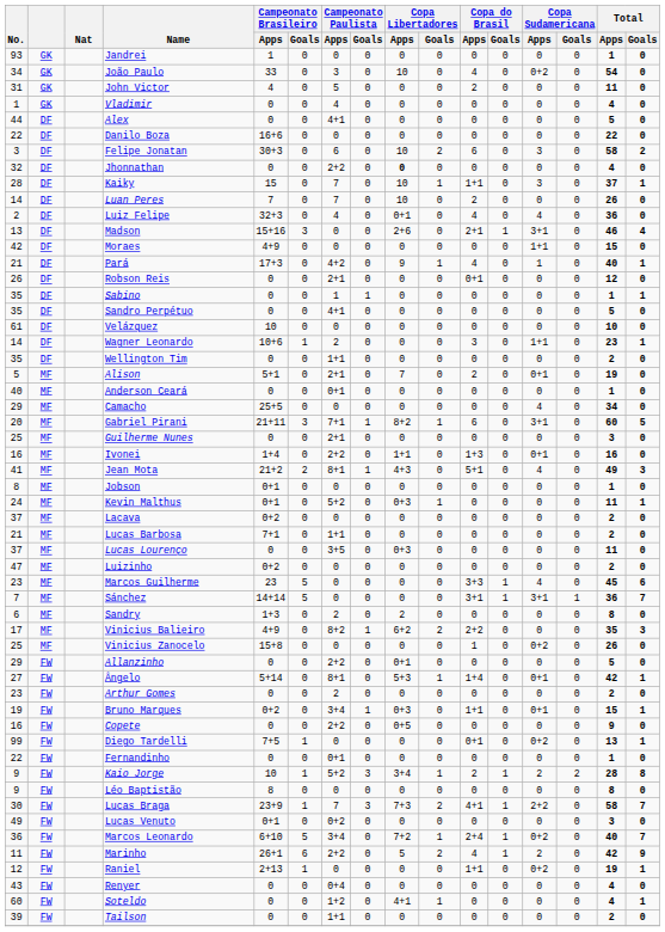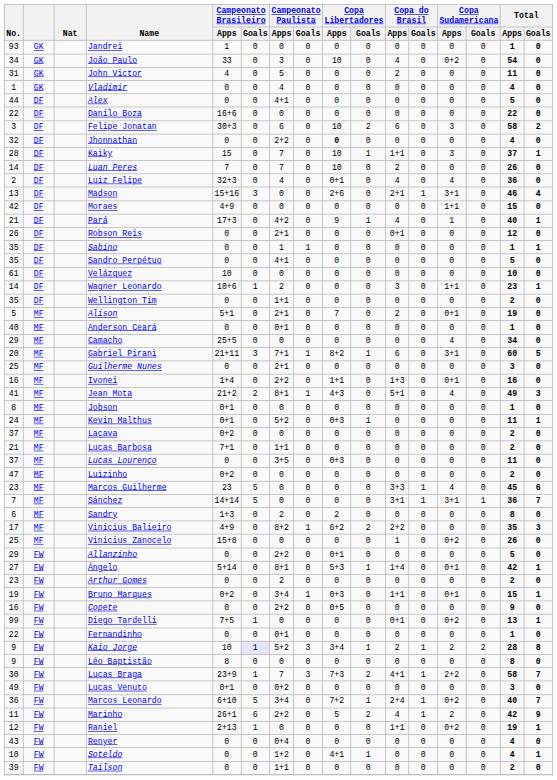Kaio Jorge | Campeonato Brasileiro / Goals: no background -> lavender background
Soteldo | No.: 60 -> 10
